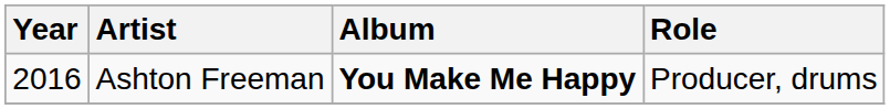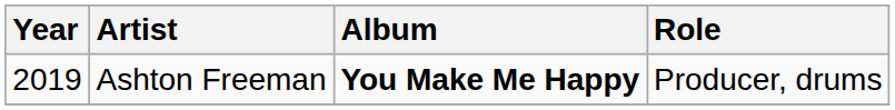Ashton Freeman | Year: 2016 -> 2019
